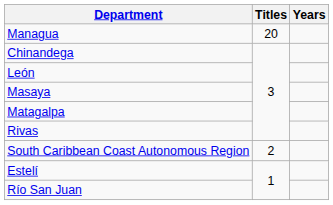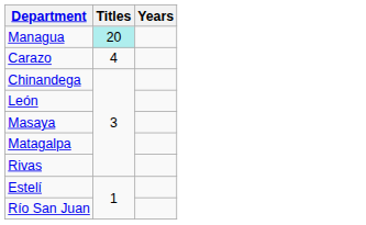Managua | Titles: no background -> paleturquoise background
+ row: Carazo | 4
- row: South Caribbean Coast Autonomous Region | 2
